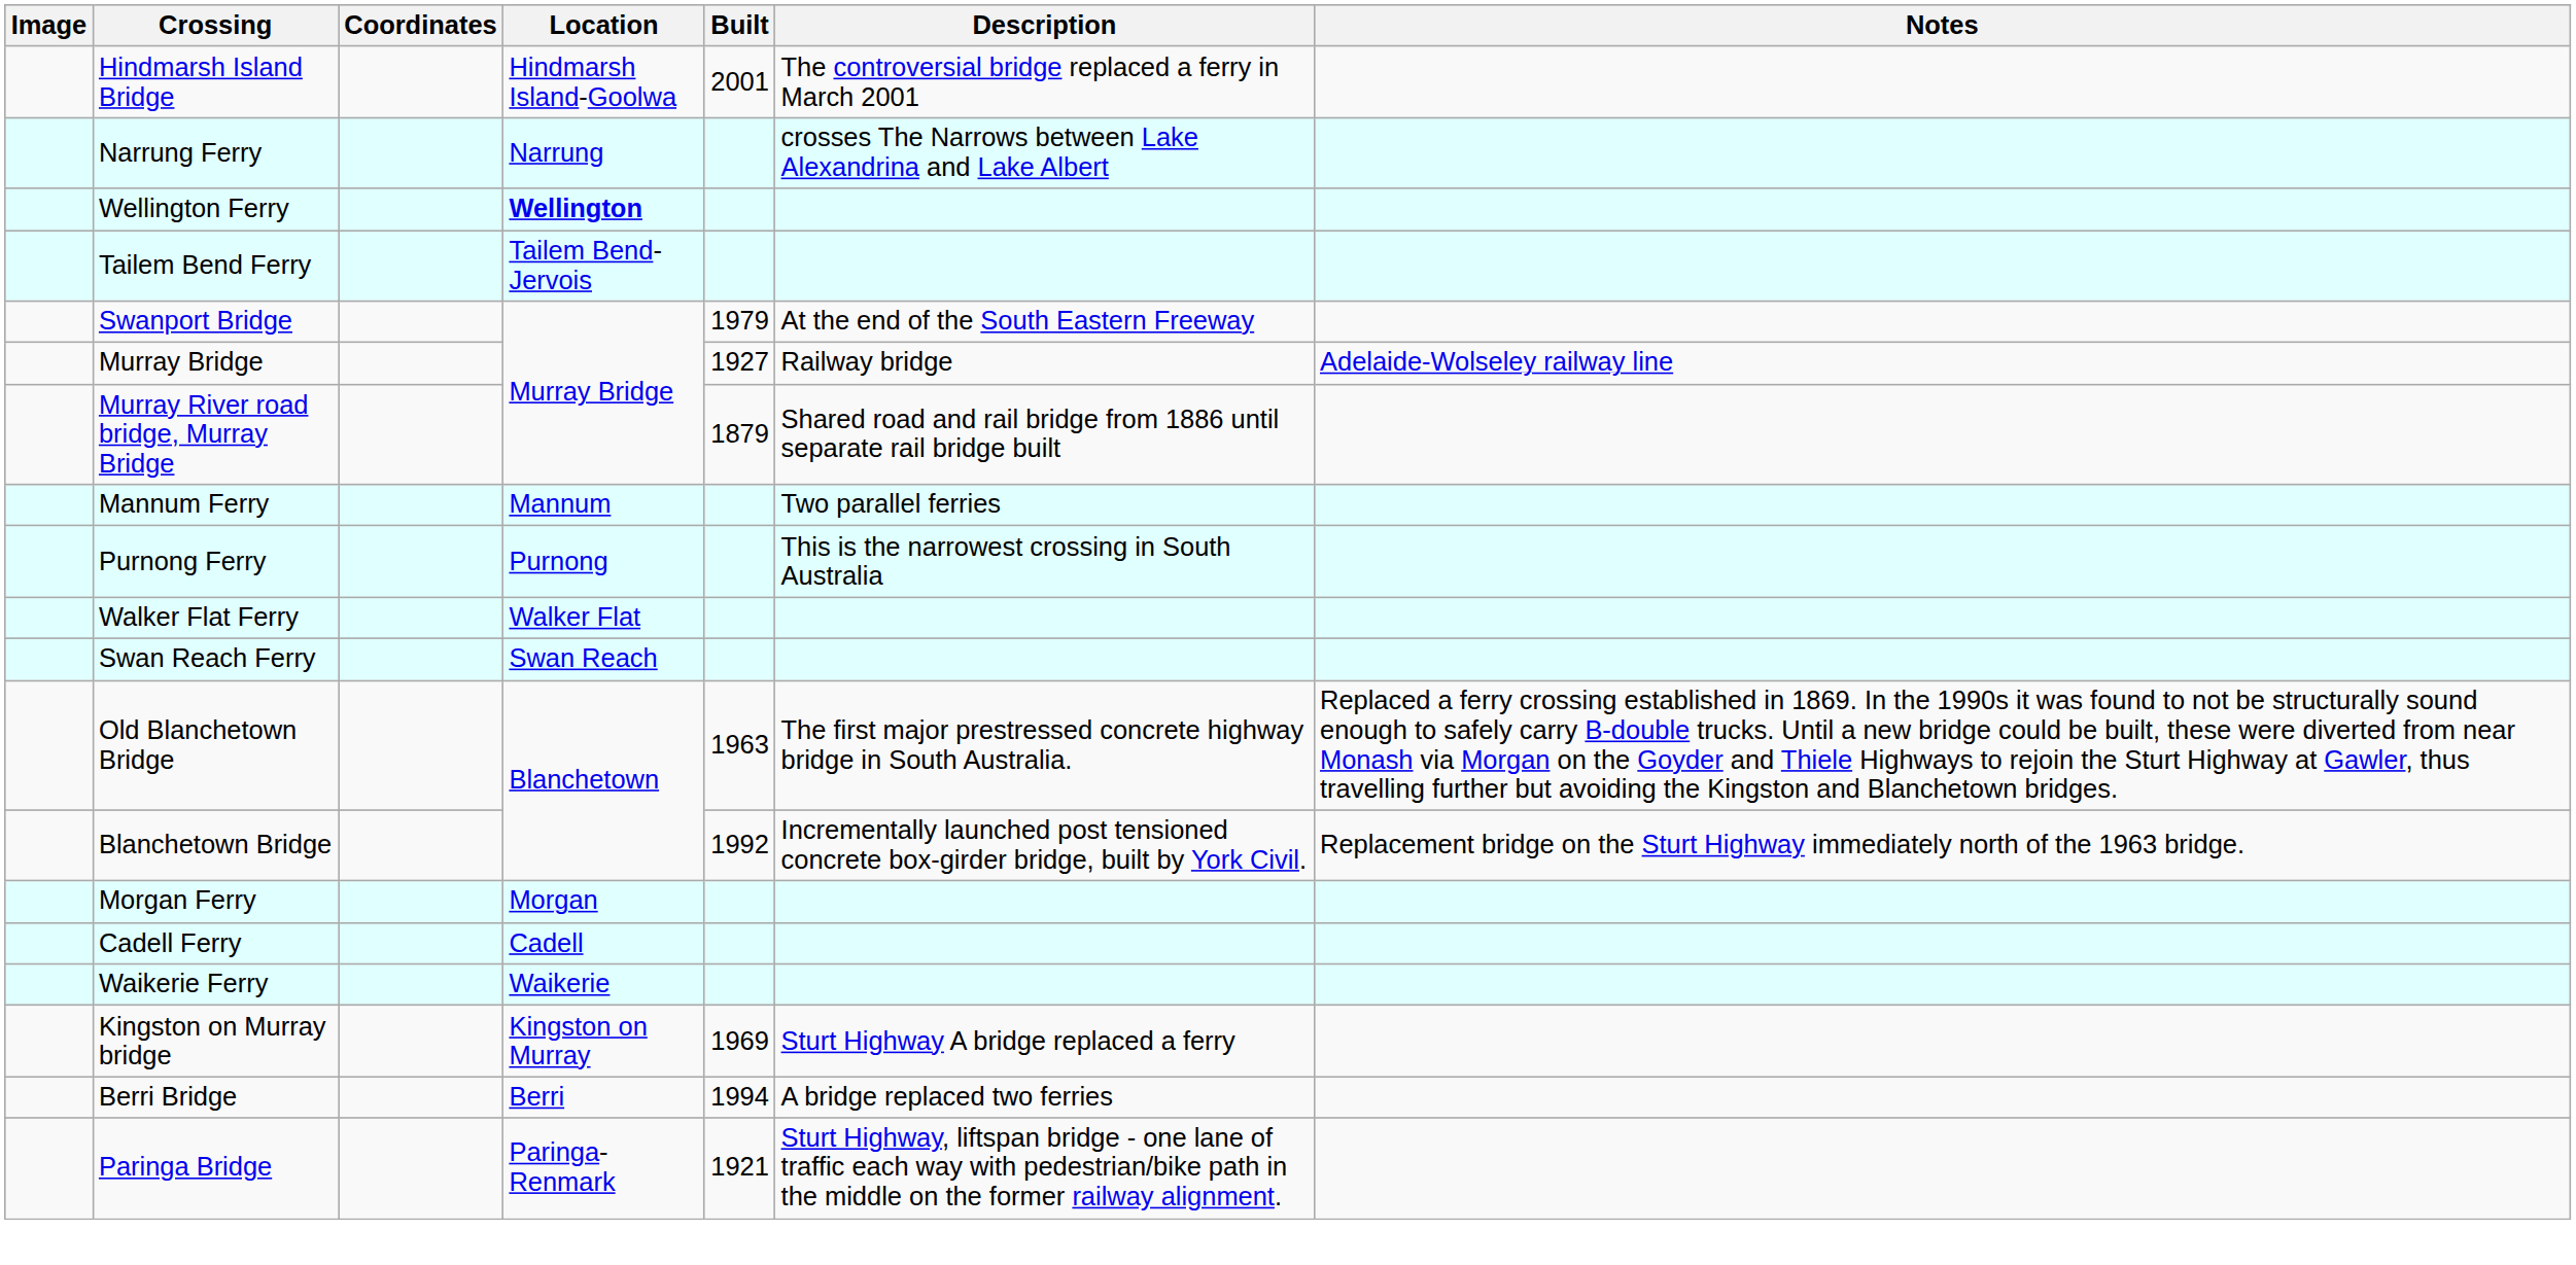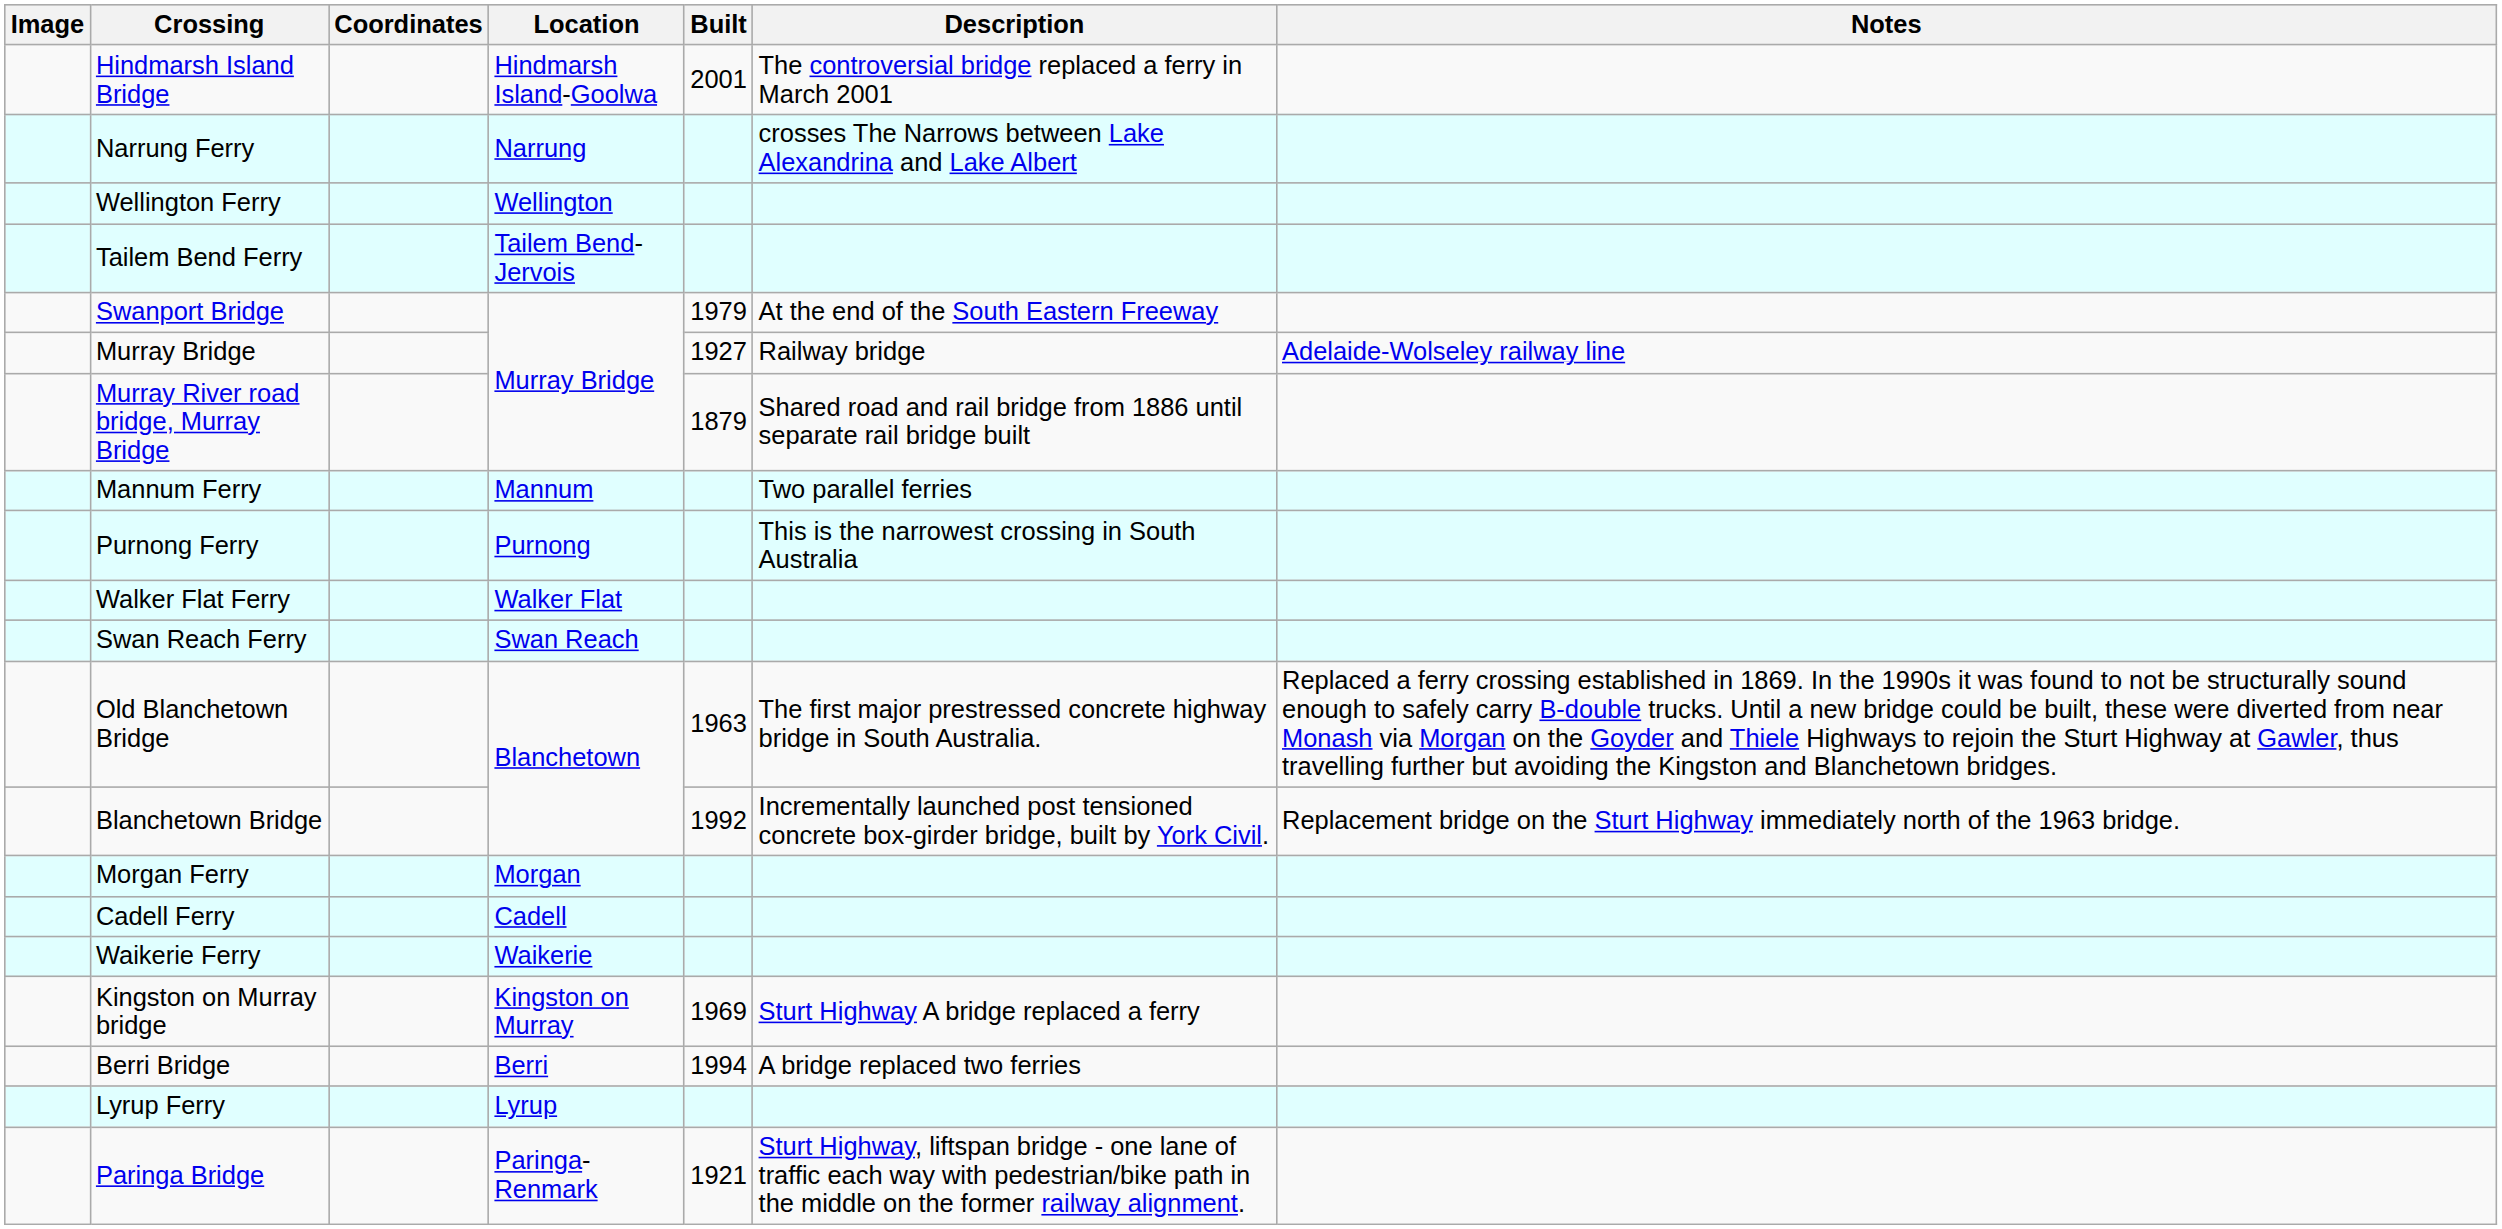Wellington Ferry | Location: bold -> normal
+ row: Lyrup Ferry | Lyrup
